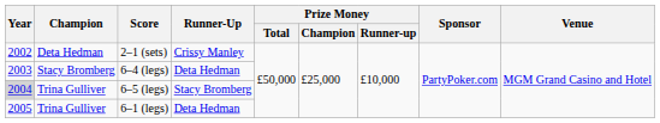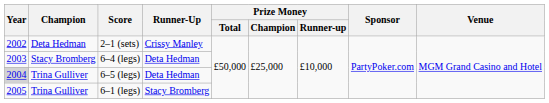6–5 (legs) | Runner-Up: Stacy Bromberg -> Deta Hedman
6–1 (legs) | Runner-Up: Deta Hedman -> Stacy Bromberg
